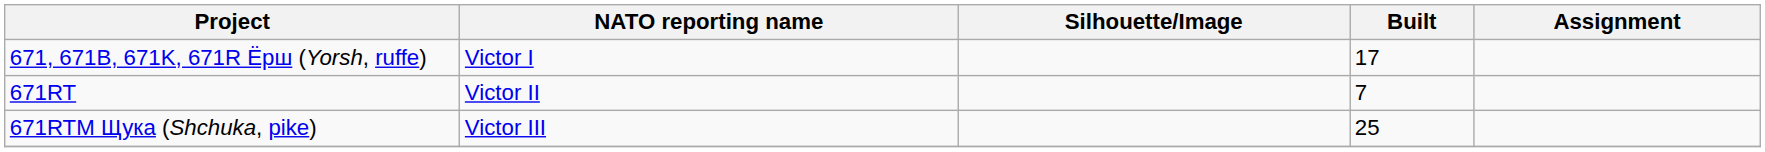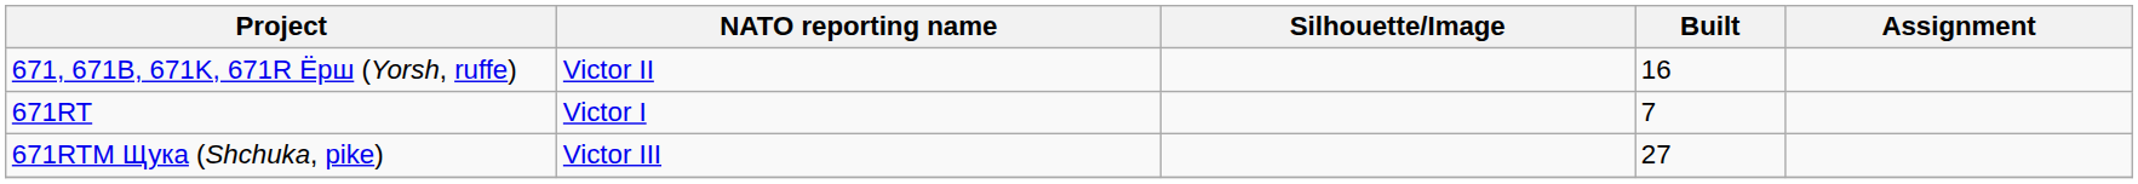671, 671B, 671K, 671R Ёрш (Yorsh, ruffe) | NATO reporting name: Victor I -> Victor II
671, 671B, 671K, 671R Ёрш (Yorsh, ruffe) | Built: 17 -> 16
671RT | NATO reporting name: Victor II -> Victor I
671RTM Щука (Shchuka, pike) | Built: 25 -> 27
